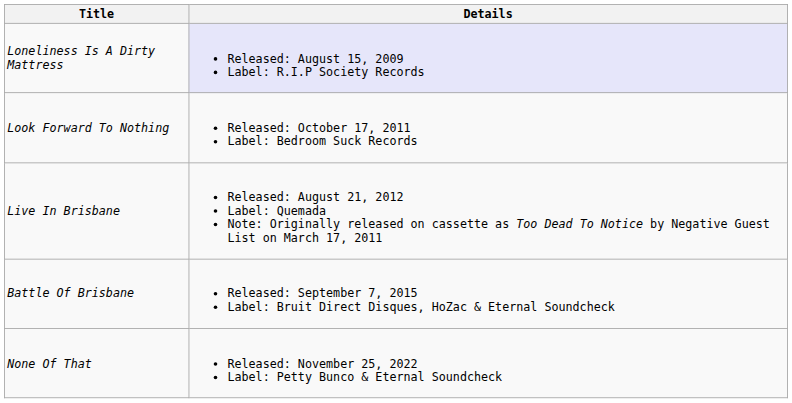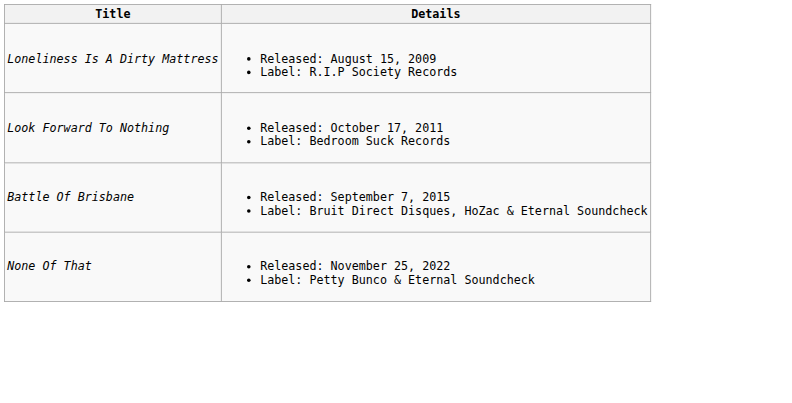Loneliness Is A Dirty Mattress | Details: lavender background -> no background
- row: Live In Brisbane | Released: August 21, 2012 Label: Quemada Note: Originally released on cassette as Too Dead To Notice by Negative Guest List on March 17, 2011
